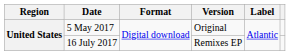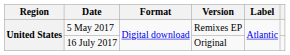5 May 2017 | Version: Original -> Remixes EP
16 July 2017 | Version: Remixes EP -> Original
